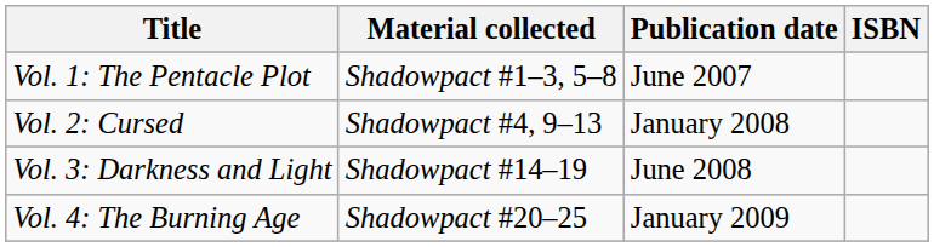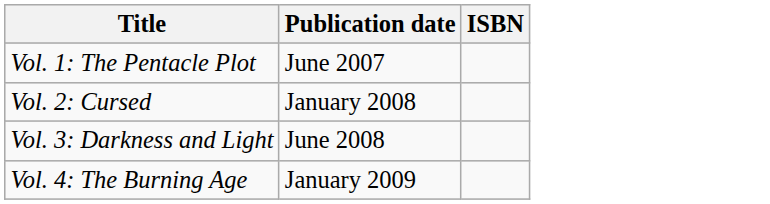- column: Material collected | Shadowpact #1–3, 5–8 | Shadowpact #4, 9–13 | Shadowpact #14–19 | Shadowpact #20–25
